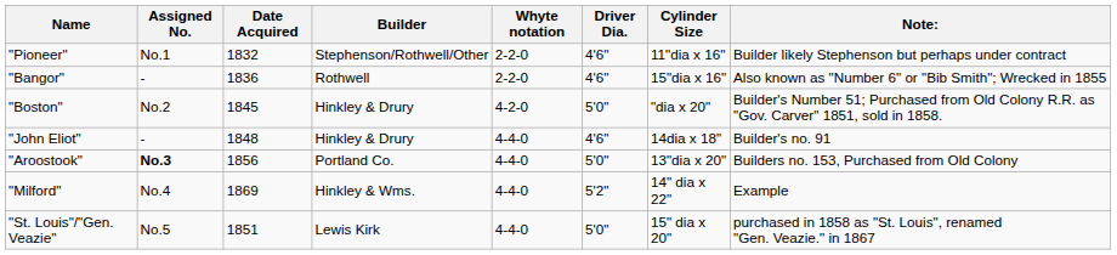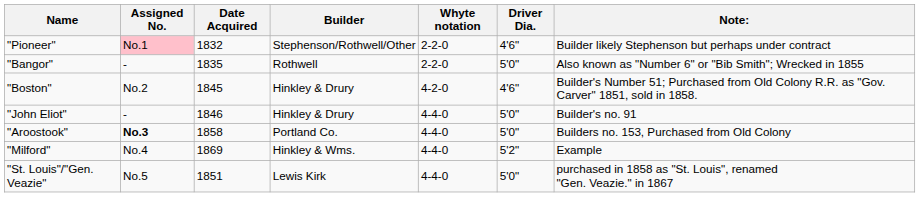- column: Cylinder Size | 11"dia x 16" | 15"dia x 16" | "dia x 20" | 14dia x 18" | 13"dia x 20" | 14" dia x 22" | 15" dia x 20"
"Pioneer" | Assigned No.: no background -> pink background
"Bangor" | Date Acquired: 1836 -> 1835
"Bangor" | Driver Dia.: 4'6" -> 5'0"
"Boston" | Driver Dia.: 5'0" -> 4'6"
"John Eliot" | Date Acquired: 1848 -> 1846
"John Eliot" | Driver Dia.: 4'6" -> 5'0"
"Aroostook" | Date Acquired: 1856 -> 1858
